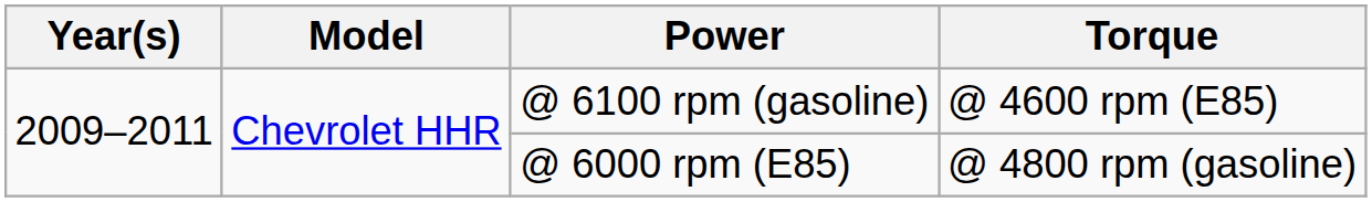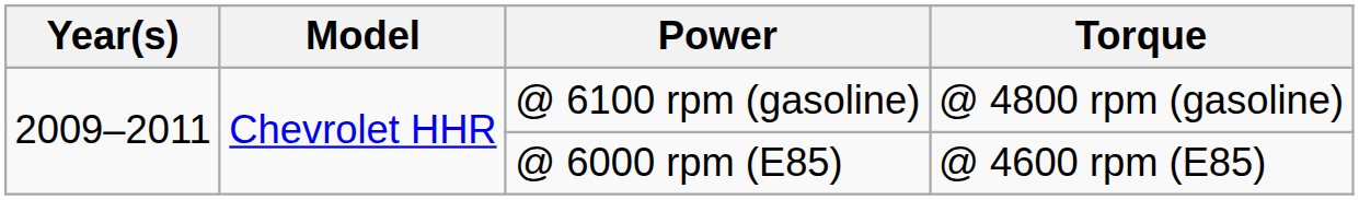@ 6100 rpm (gasoline) | Torque: @ 4600 rpm (E85) -> @ 4800 rpm (gasoline)
@ 6000 rpm (E85) | Torque: @ 4800 rpm (gasoline) -> @ 4600 rpm (E85)
